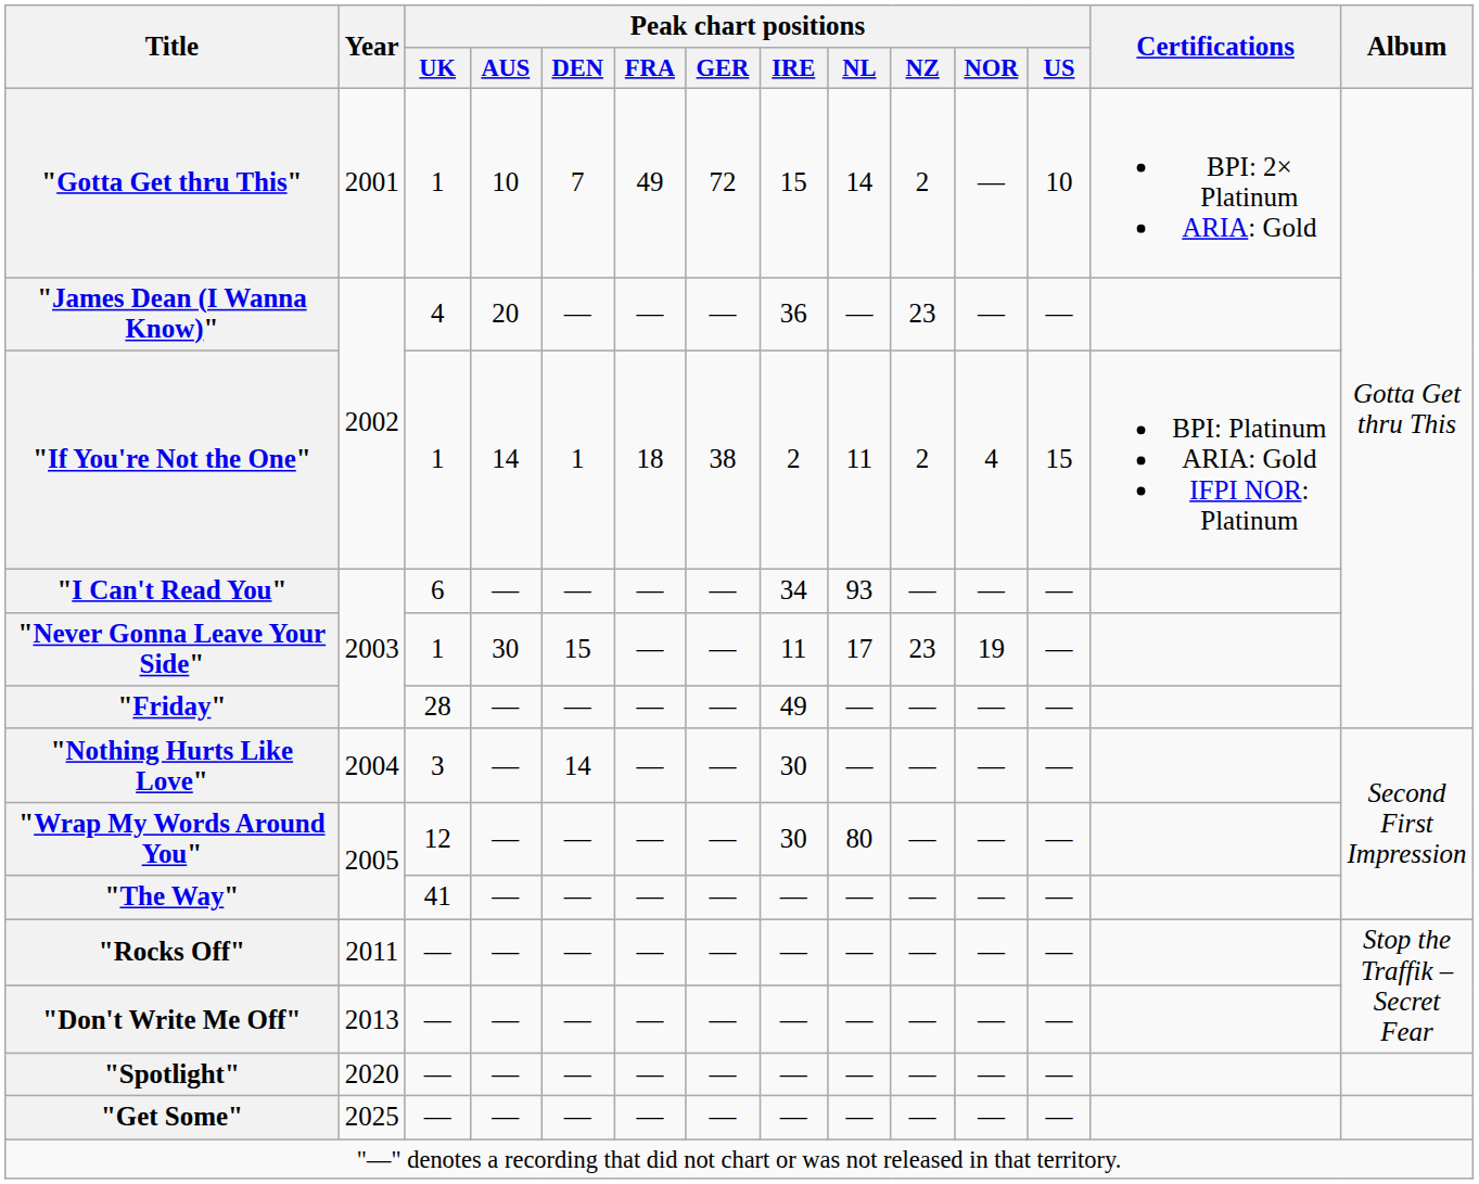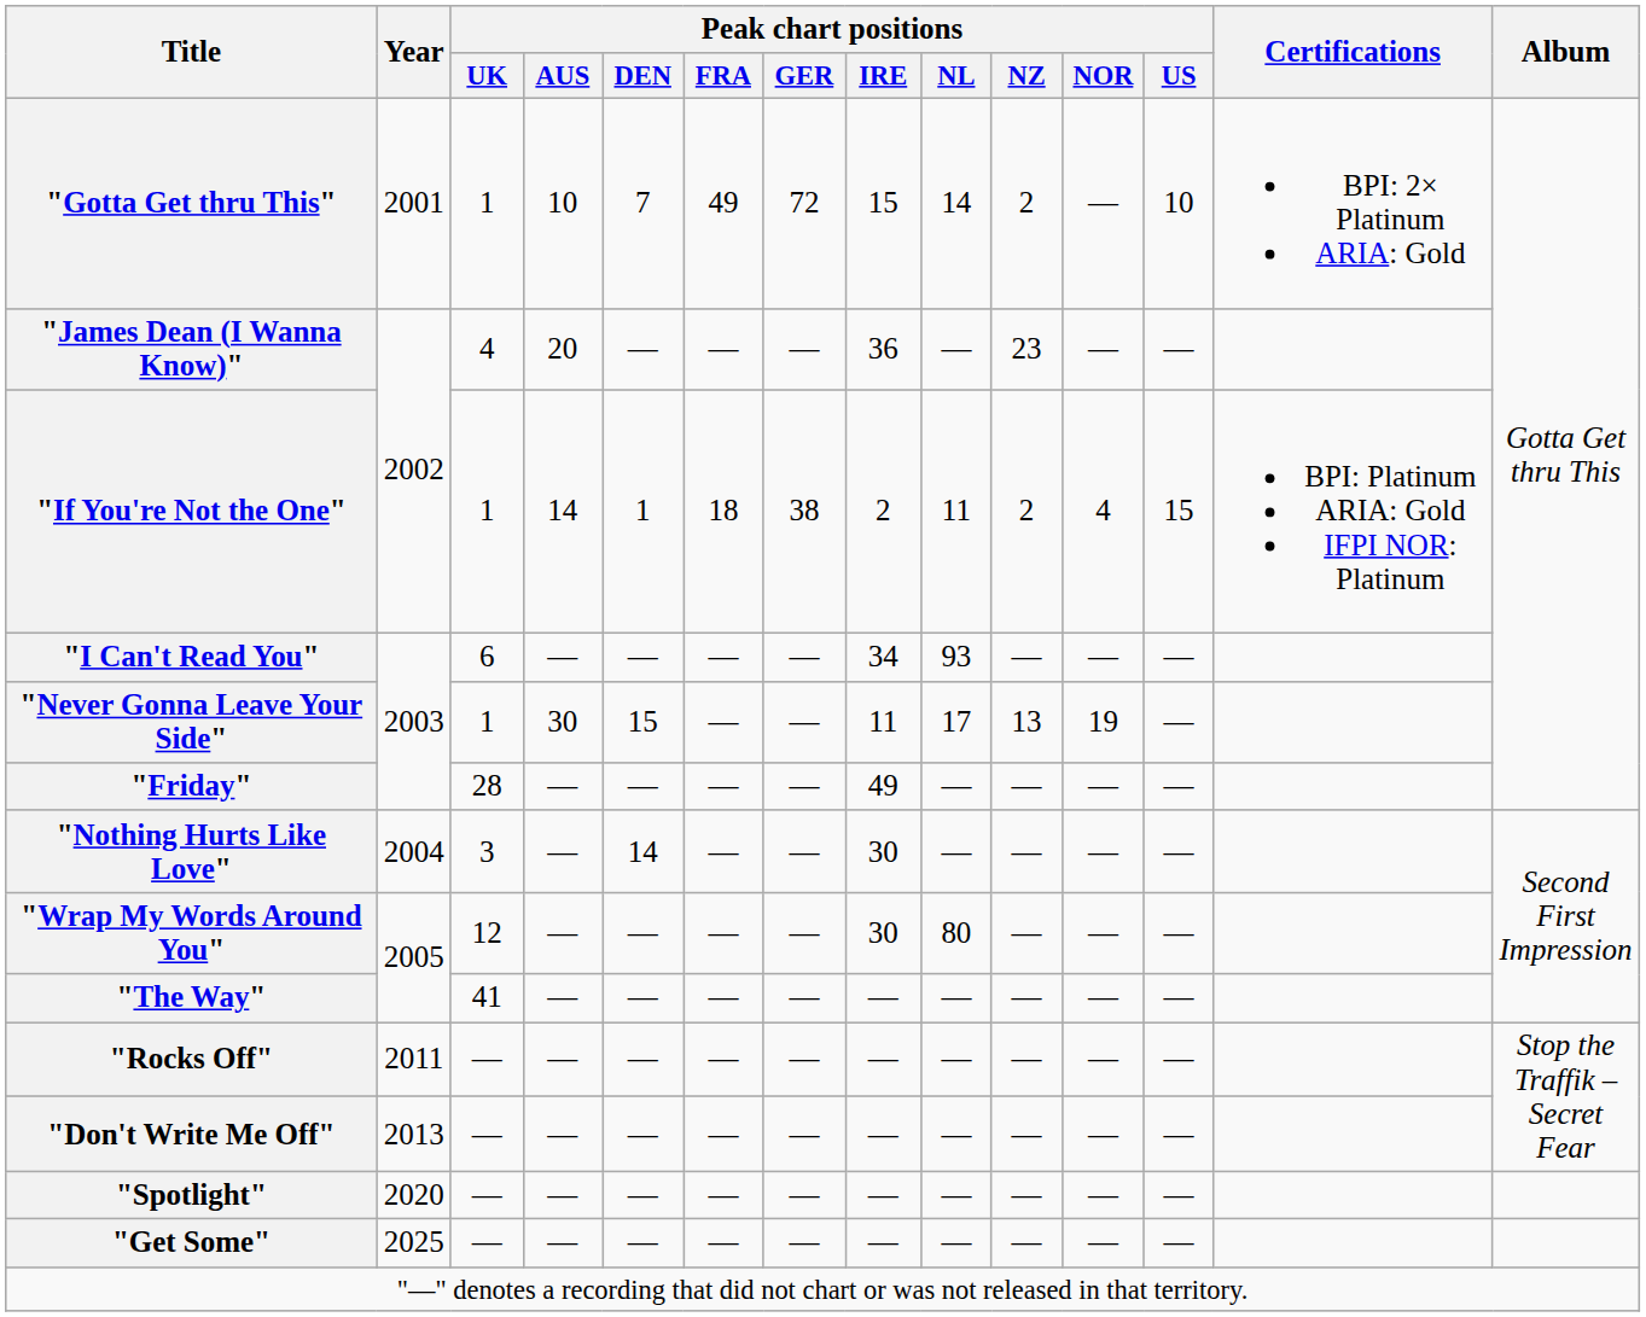"Never Gonna Leave Your Side" | Peak chart positions / NZ: 23 -> 13
